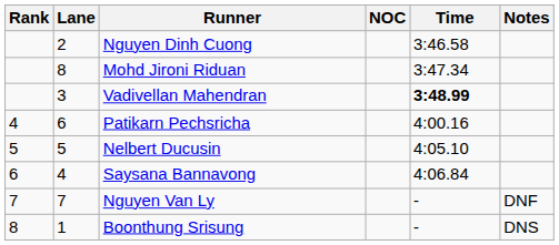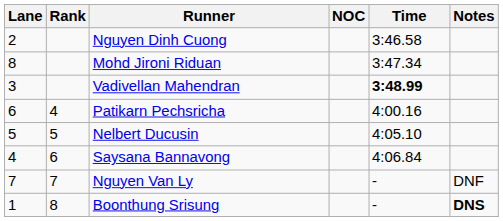columns swapped: Rank <-> Lane
Boonthung Srisung | Notes: normal -> bold
